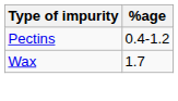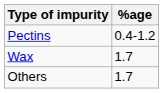+ row: Others | 1.7
